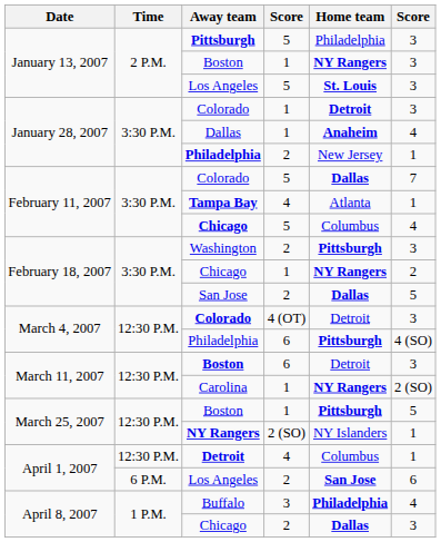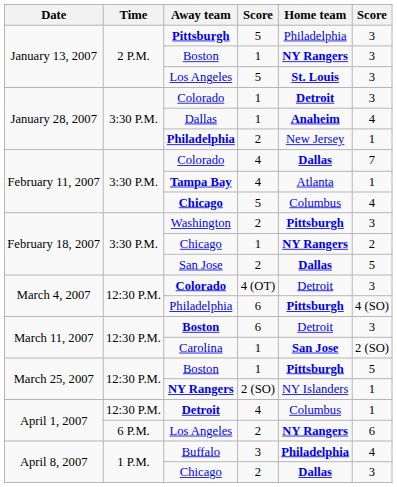February 11, 2007 / Colorado | column 4: 5 -> 4
Carolina | Home team: NY Rangers -> San Jose
April 1, 2007 / Los Angeles | Home team: San Jose -> NY Rangers
